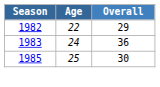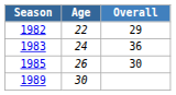1985 | Age: 25 -> 26
+ row: 1989 | 30
